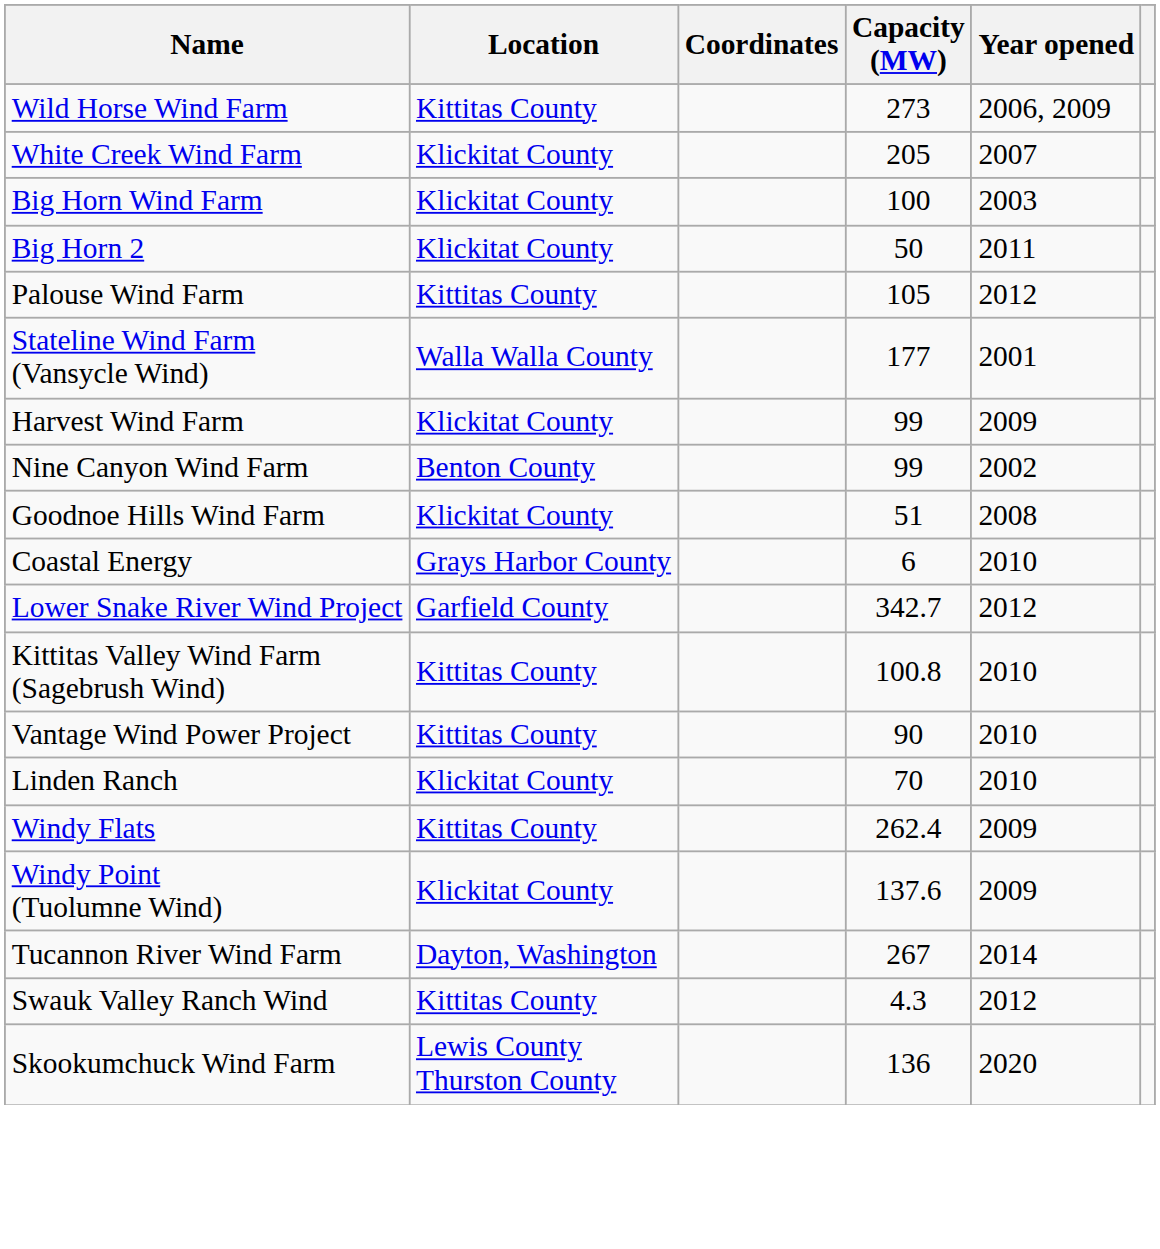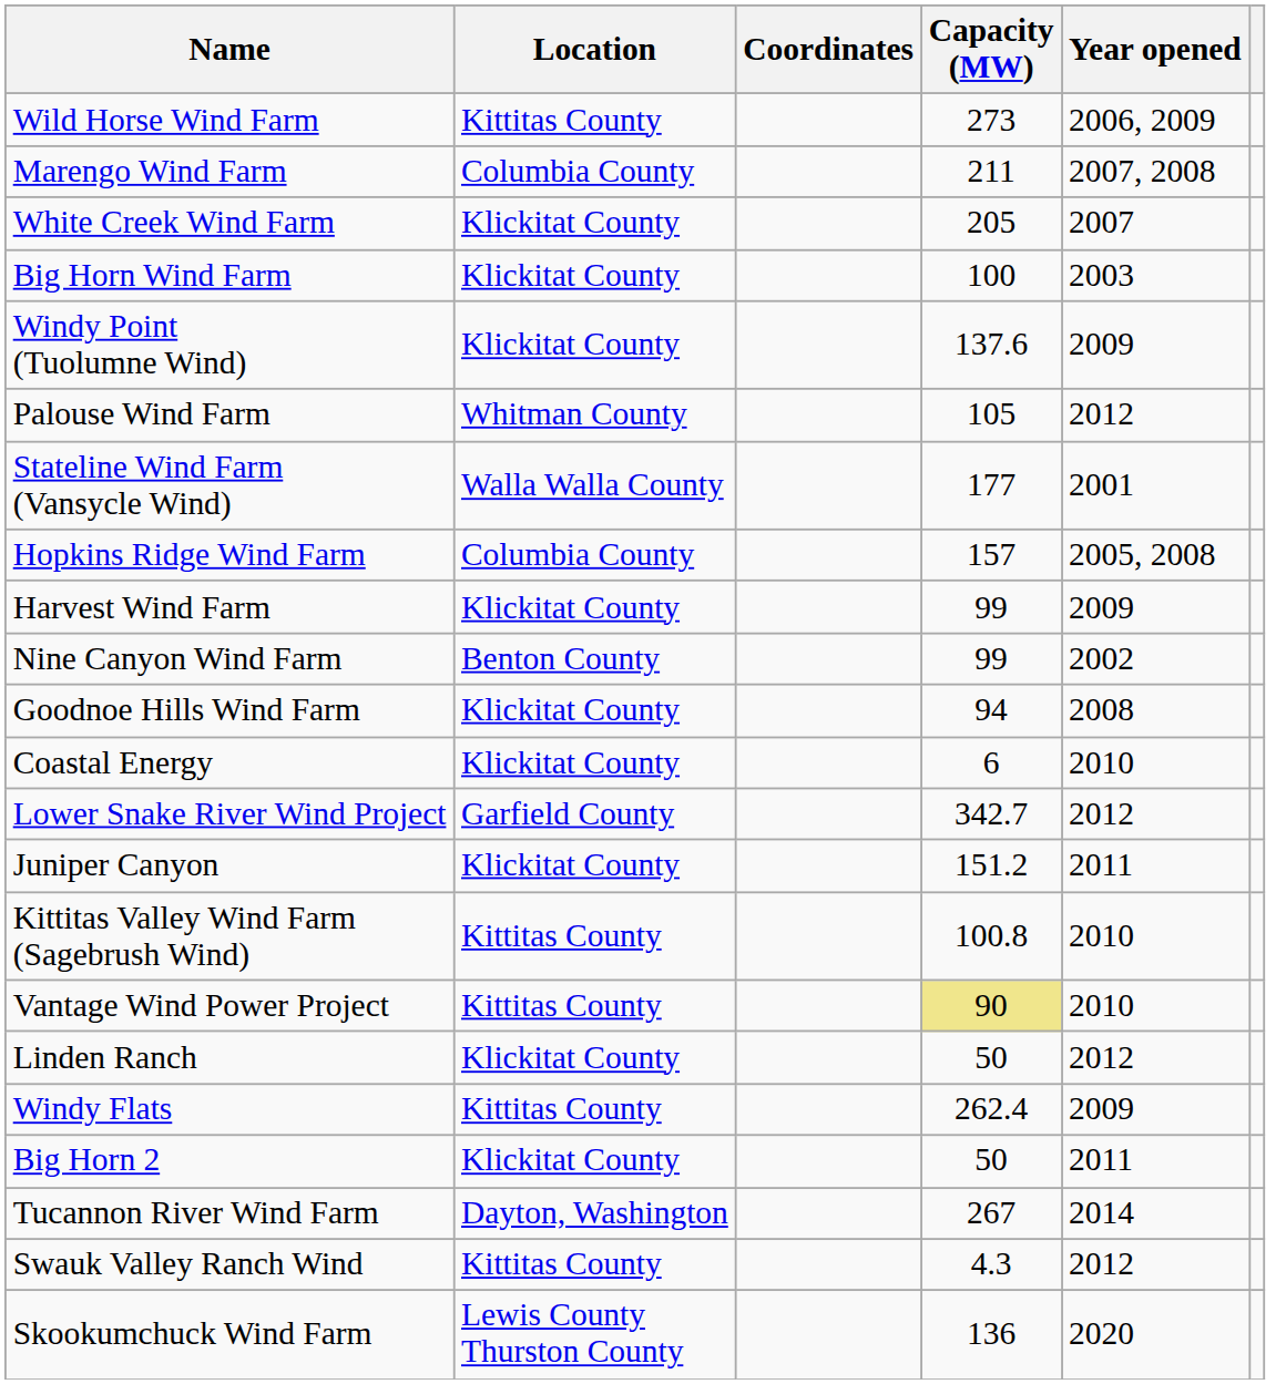+ row: Marengo Wind Farm | Columbia County | 211 | 2007, 2008
rows swapped: Big Horn 2 <-> Windy Point (Tuolumne Wind)
Palouse Wind Farm | Location: Kittitas County -> Whitman County
+ row: Hopkins Ridge Wind Farm | Columbia County | 157 | 2005, 2008
Goodnoe Hills Wind Farm | Capacity (MW): 51 -> 94
Coastal Energy | Location: Grays Harbor County -> Klickitat County
+ row: Juniper Canyon | Klickitat County | 151.2 | 2011
Vantage Wind Power Project | Capacity (MW): no background -> khaki background
Linden Ranch | Capacity (MW): 70 -> 50
Linden Ranch | Year opened: 2010 -> 2012
